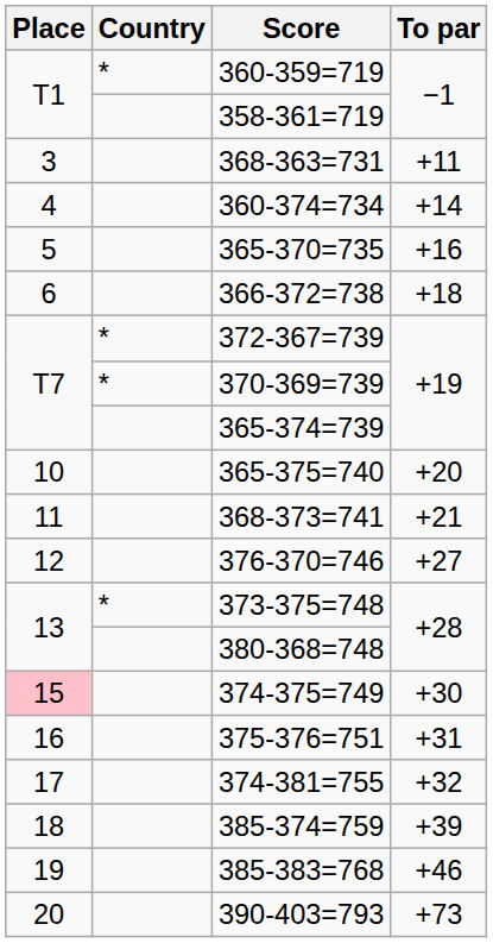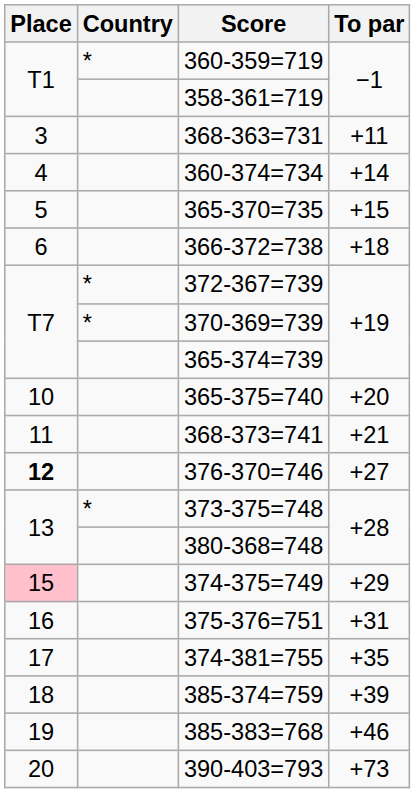365-370=735 | To par: +16 -> +15
376-370=746 | Place: normal -> bold
374-375=749 | To par: +30 -> +29
374-381=755 | To par: +32 -> +35
